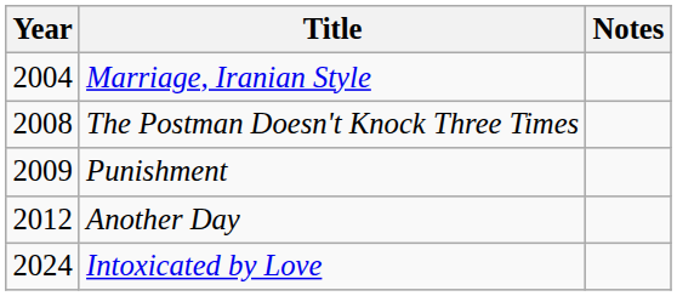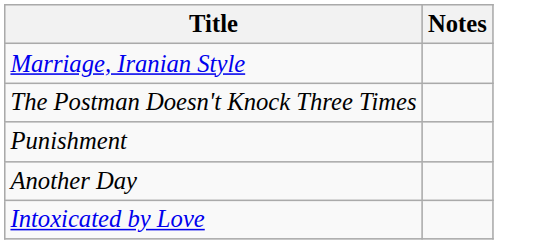- column: Year | 2004 | 2008 | 2009 | 2012 | 2024
